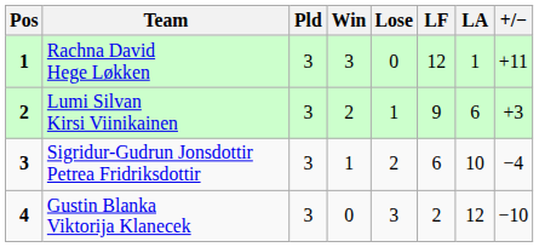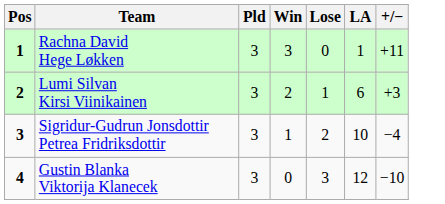- column: LF | 12 | 9 | 6 | 2
